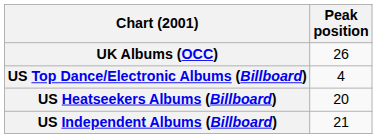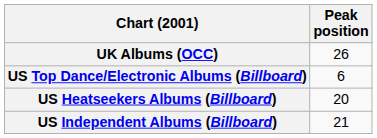US Top Dance/Electronic Albums (Billboard) | Peak position: 4 -> 6
